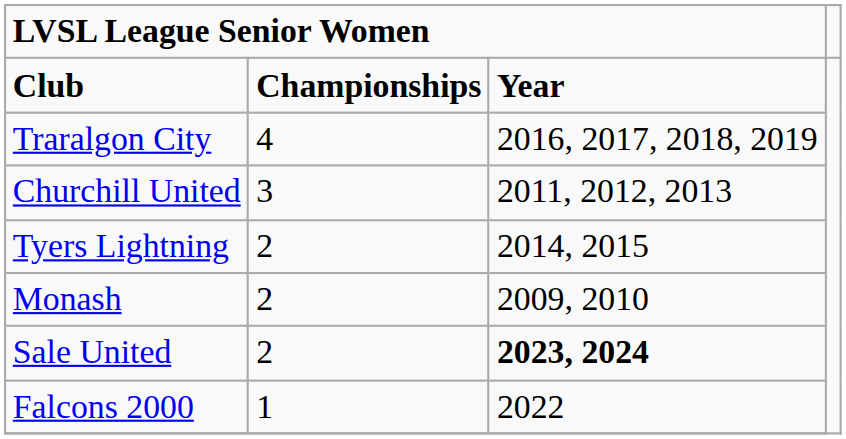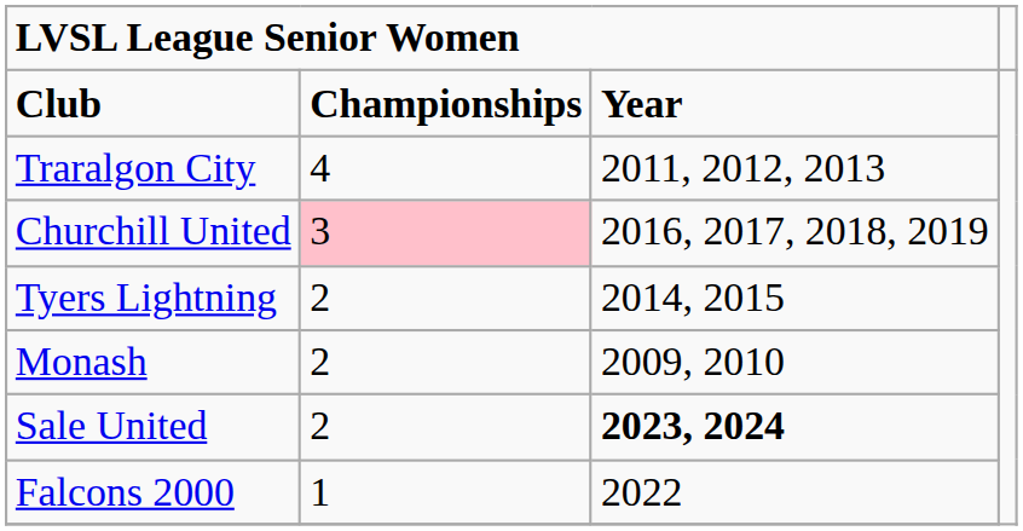Traralgon City | column 3: 2016, 2017, 2018, 2019 -> 2011, 2012, 2013
Churchill United | column 2: no background -> pink background
Churchill United | column 3: 2011, 2012, 2013 -> 2016, 2017, 2018, 2019
